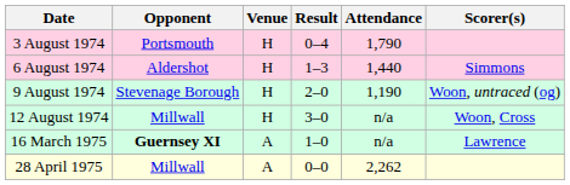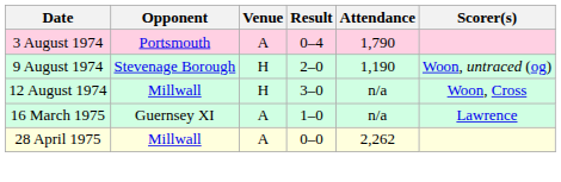3 August 1974 | Venue: H -> A
- row: 6 August 1974 | Aldershot | H | 1–3 | 1,440 | Simmons
16 March 1975 | Opponent: bold -> normal
